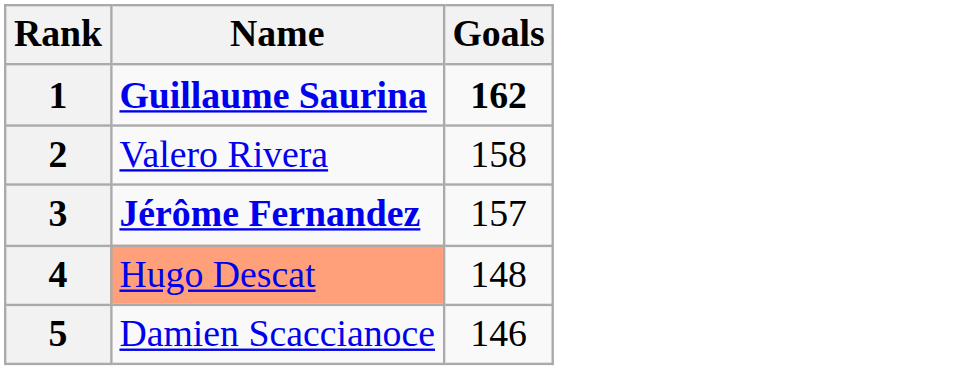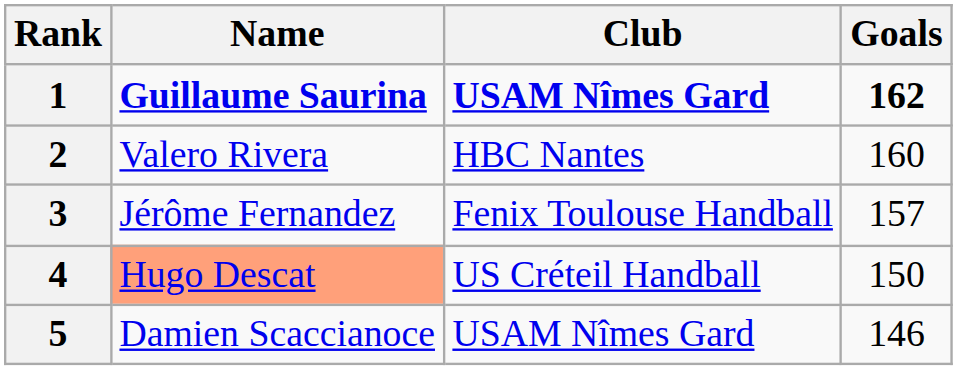+ column: Club | USAM Nîmes Gard | HBC Nantes | Fenix Toulouse Handball | US Créteil Handball | USAM Nîmes Gard
2 | Goals: 158 -> 160
3 | Name: bold -> normal
4 | Goals: 148 -> 150
